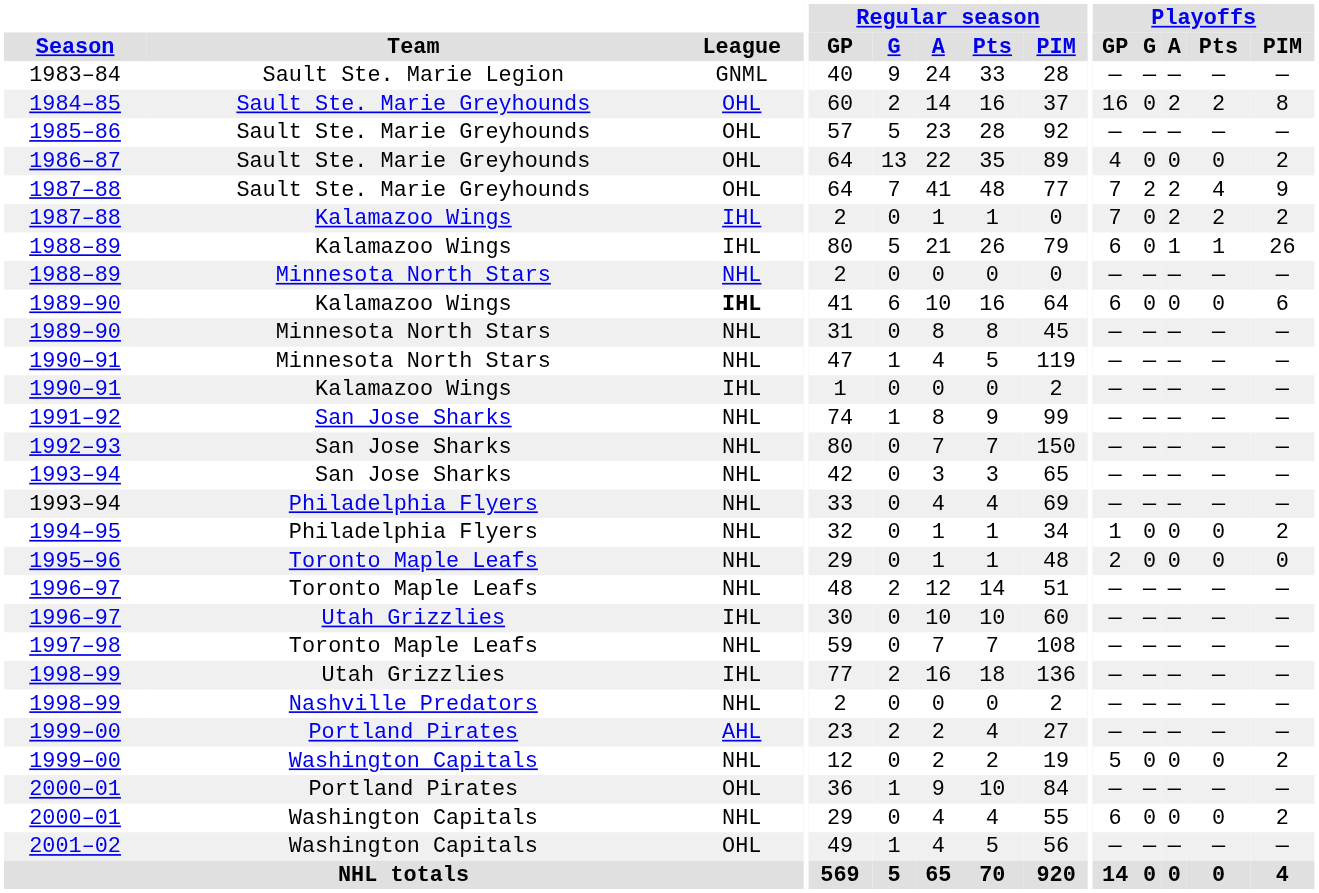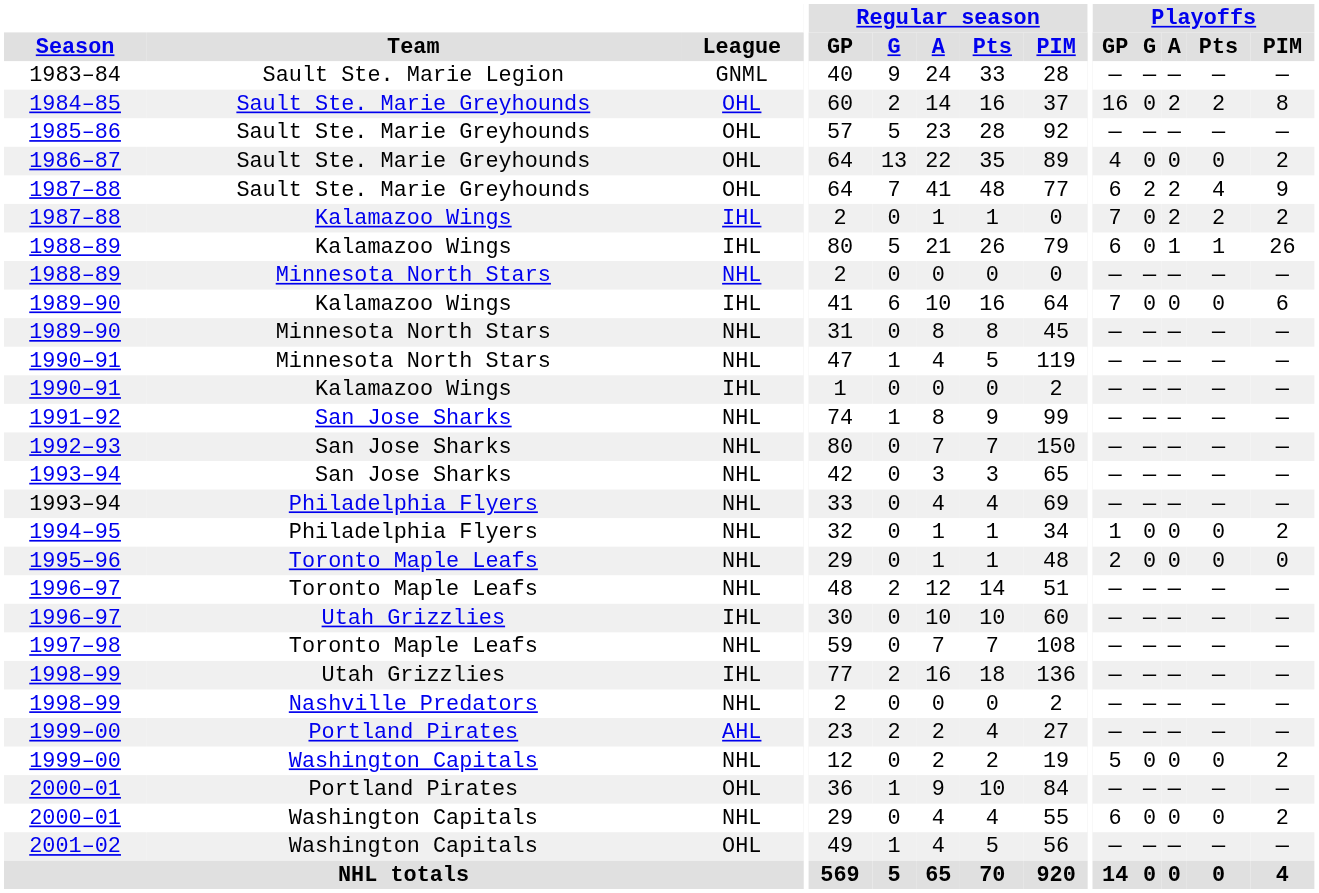1987–88 / Sault Ste. Marie Greyhounds | Playoffs / GP: 7 -> 6
1989–90 / Kalamazoo Wings | League: bold -> normal
1989–90 / Kalamazoo Wings | Playoffs / GP: 6 -> 7
